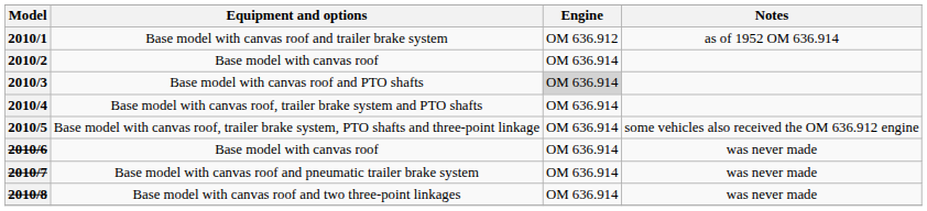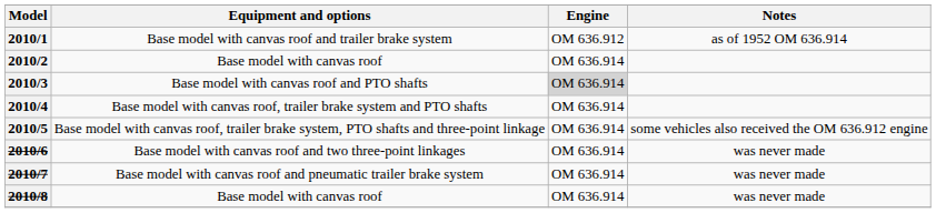2010/6 | Equipment and options: Base model with canvas roof -> Base model with canvas roof and two three-point linkages
2010/8 | Equipment and options: Base model with canvas roof and two three-point linkages -> Base model with canvas roof
